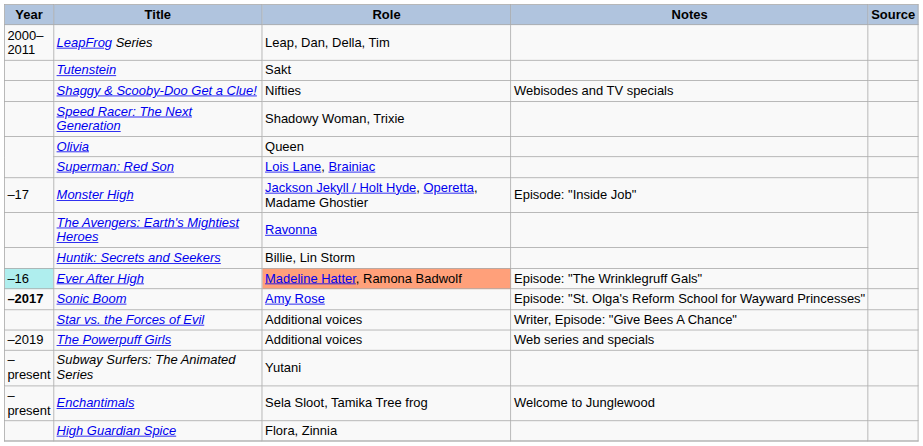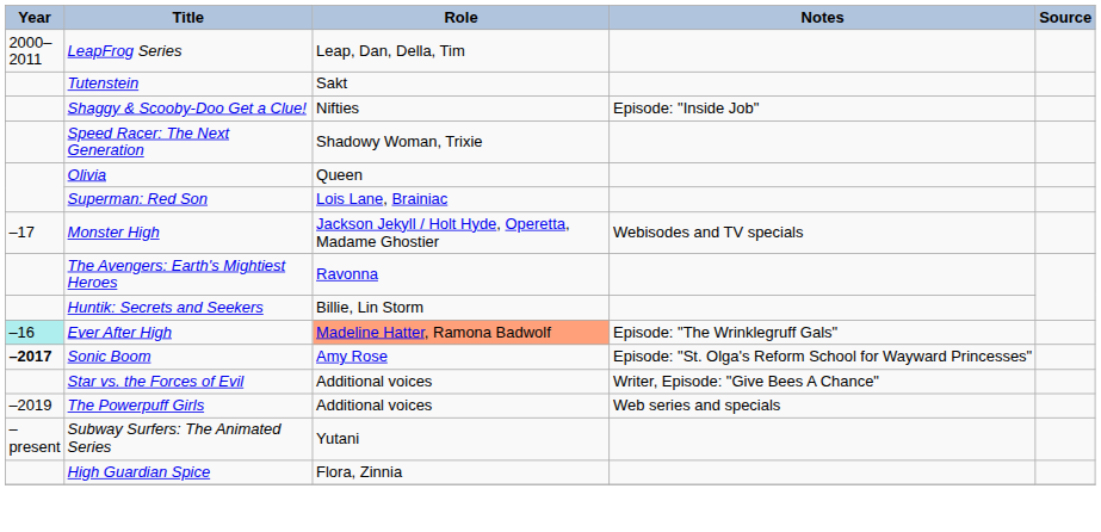Shaggy & Scooby-Doo Get a Clue! | Notes: Webisodes and TV specials -> Episode: "Inside Job"
Monster High | Notes: Episode: "Inside Job" -> Webisodes and TV specials
- row: –present | Enchantimals | Sela Sloot, Tamika Tree frog | Welcome to Junglewood
